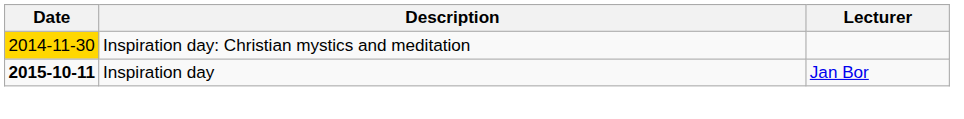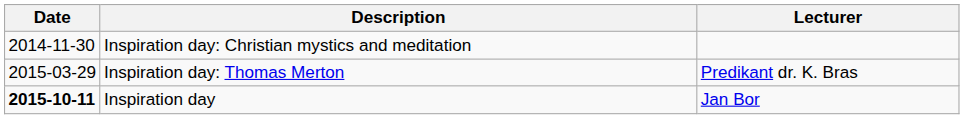Inspiration day: Christian mystics and meditation | Date: gold background -> no background
+ row: 2015-03-29 | Inspiration day: Thomas Merton | Predikant dr. K. Bras
